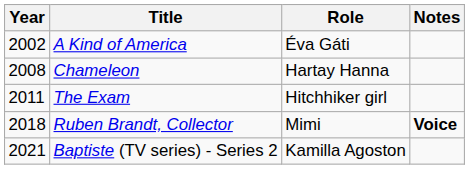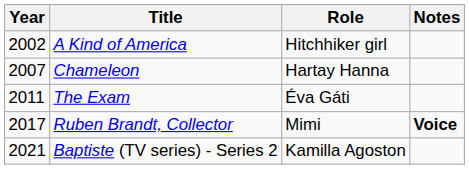A Kind of America | Role: Éva Gáti -> Hitchhiker girl
Chameleon | Year: 2008 -> 2007
The Exam | Role: Hitchhiker girl -> Éva Gáti
Ruben Brandt, Collector | Year: 2018 -> 2017
